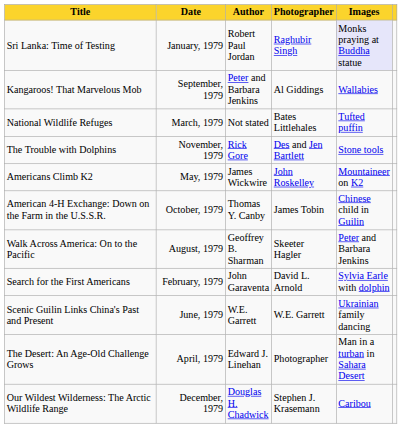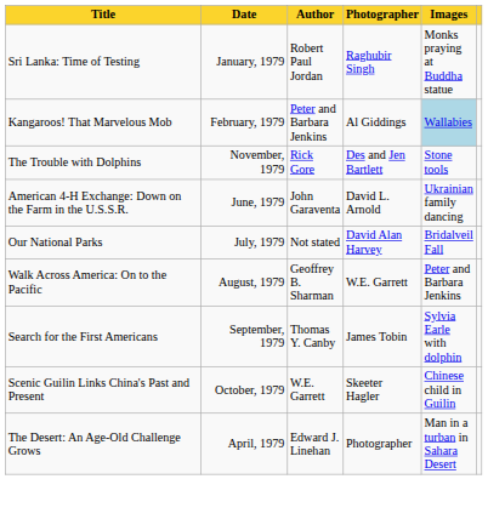Sri Lanka: Time of Testing | Images: lavender background -> no background
Kangaroos! That Marvelous Mob | Date: September, 1979 -> February, 1979
Kangaroos! That Marvelous Mob | Images: no background -> lightblue background
- row: National Wildlife Refuges | March, 1979 | Not stated | Bates Littlehales | Tufted puffin
- row: Americans Climb K2 | May, 1979 | James Wickwire | John Roskelley | Mountaineer on K2
American 4-H Exchange: Down on the Farm in the U.S.S.R. | Date: October, 1979 -> June, 1979
American 4-H Exchange: Down on the Farm in the U.S.S.R. | Author: Thomas Y. Canby -> John Garaventa
American 4-H Exchange: Down on the Farm in the U.S.S.R. | Photographer: James Tobin -> David L. Arnold
American 4-H Exchange: Down on the Farm in the U.S.S.R. | Images: Chinese child in Guilin -> Ukrainian family dancing
+ row: Our National Parks | July, 1979 | Not stated | David Alan Harvey | Bridalveil Fall
Walk Across America: On to the Pacific | Photographer: Skeeter Hagler -> W.E. Garrett
Search for the First Americans | Date: February, 1979 -> September, 1979
Search for the First Americans | Author: John Garaventa -> Thomas Y. Canby
Search for the First Americans | Photographer: David L. Arnold -> James Tobin
Scenic Guilin Links China's Past and Present | Date: June, 1979 -> October, 1979
Scenic Guilin Links China's Past and Present | Photographer: W.E. Garrett -> Skeeter Hagler
Scenic Guilin Links China's Past and Present | Images: Ukrainian family dancing -> Chinese child in Guilin
- row: Our Wildest Wilderness: The Arctic Wildlife Range | December, 1979 | Douglas H. Chadwick | Stephen J. Krasemann | Caribou
